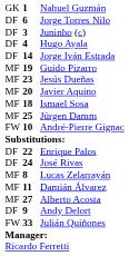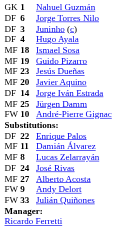rows swapped: Jorge Iván Estrada <-> Ismael Sosa
rows swapped: José Rivas <-> Damián Álvarez
Andy Delort | column 1: DF -> FW
